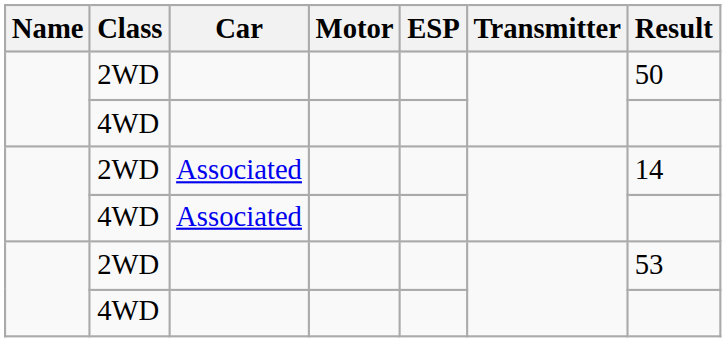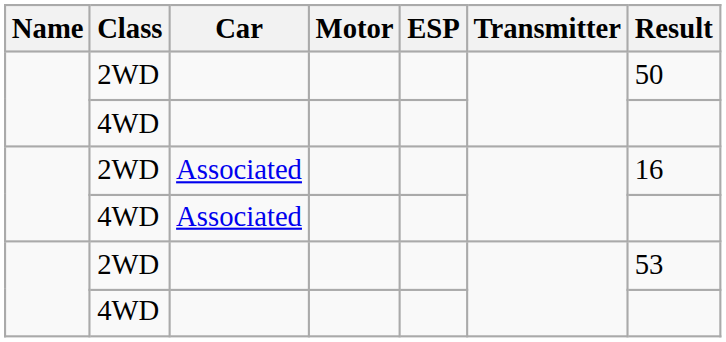2WD / Associated | Result: 14 -> 16
